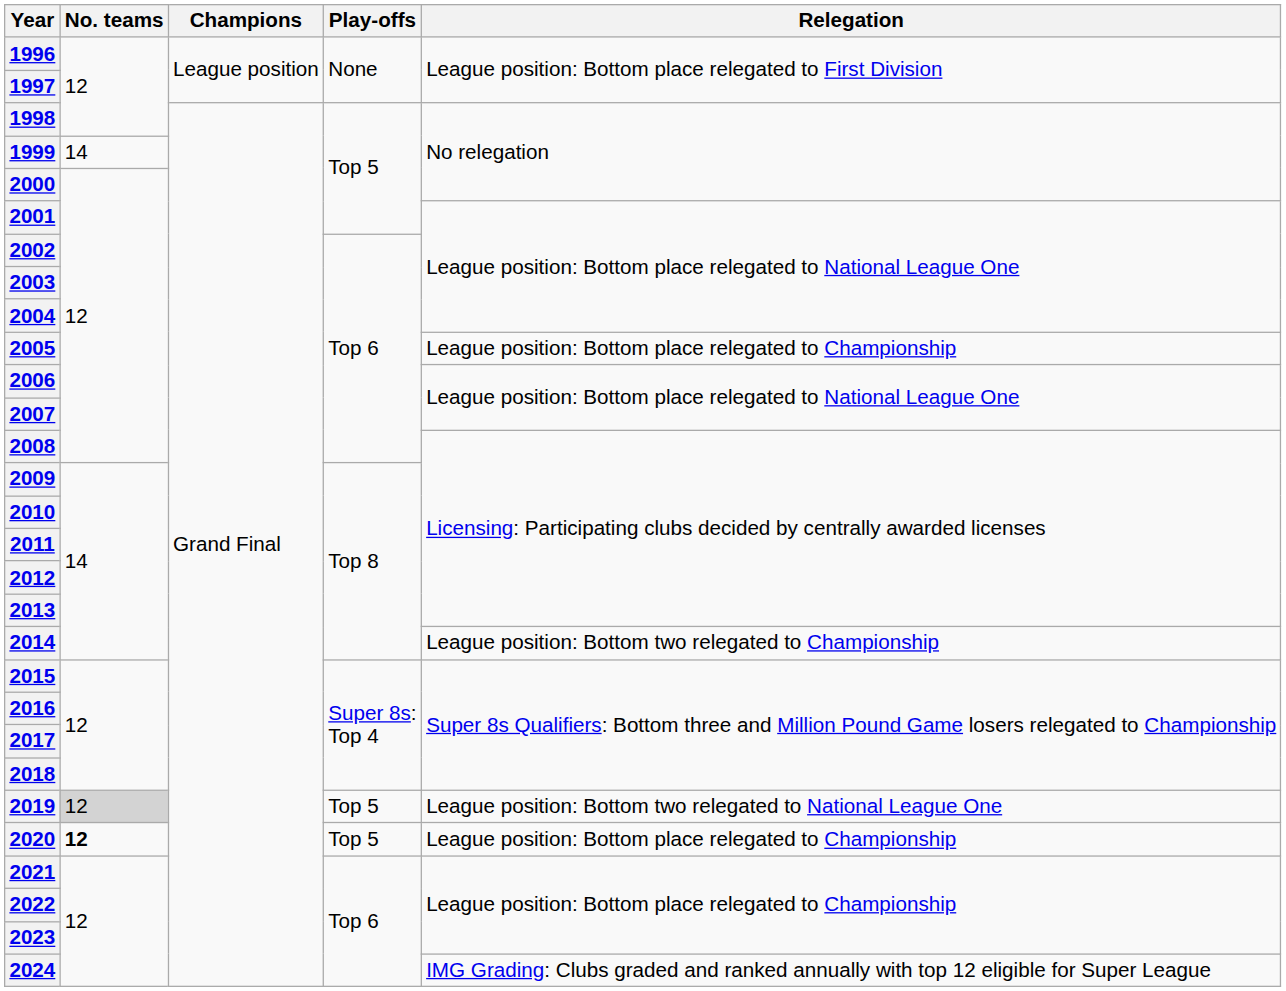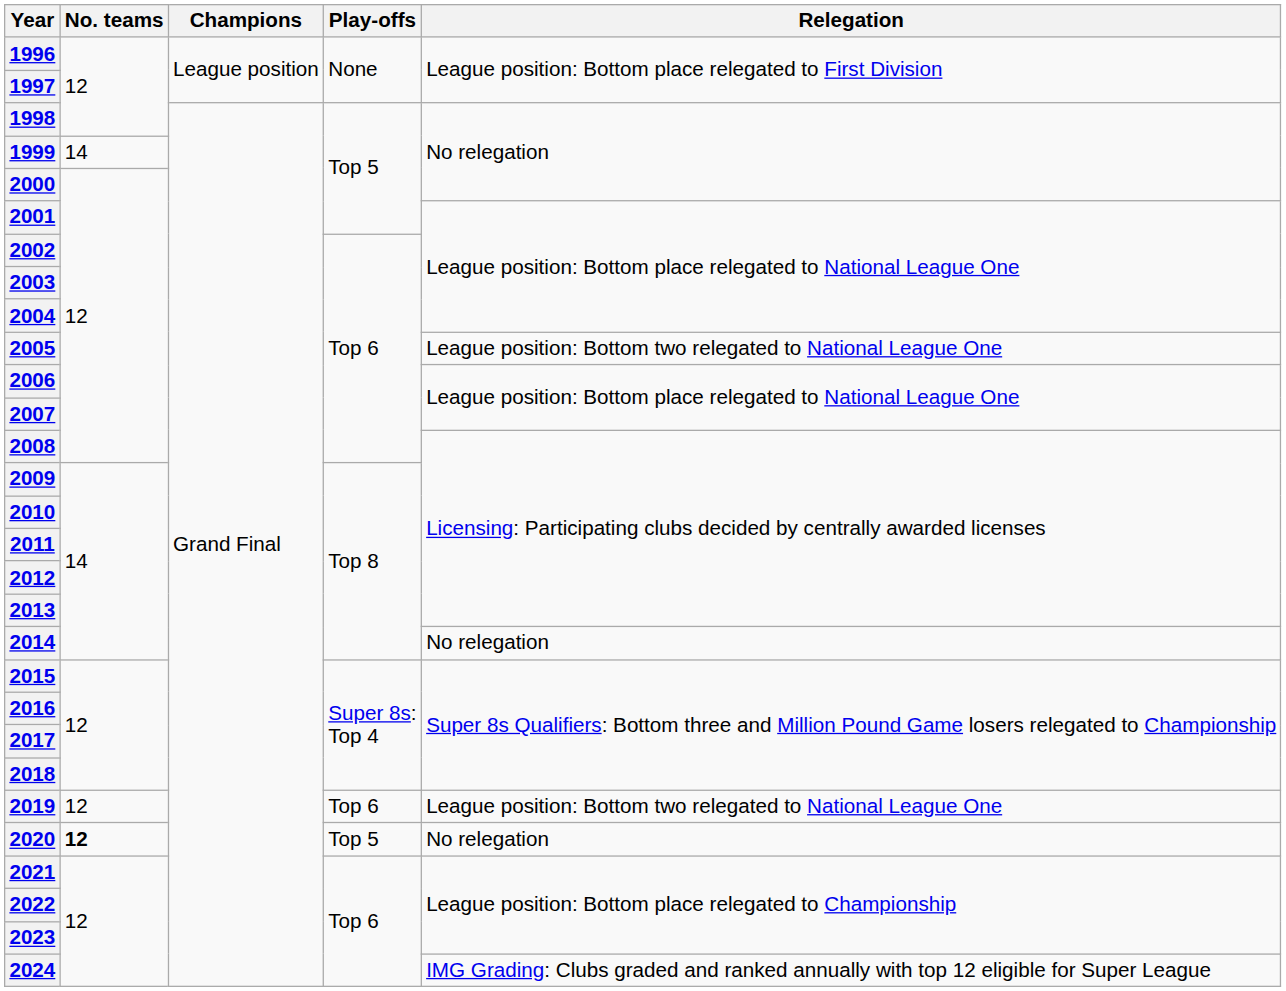2005 | Relegation: League position: Bottom place relegated to Championship -> League position: Bottom two relegated to National League One
2014 | Relegation: League position: Bottom two relegated to Championship -> No relegation
2019 | No. teams: lightgrey background -> no background
2019 | Play-offs: Top 5 -> Top 6
2020 | Relegation: League position: Bottom place relegated to Championship -> No relegation
